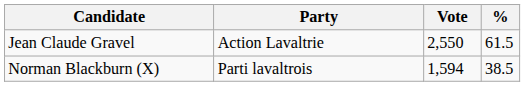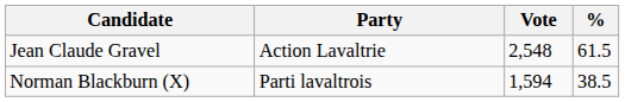Jean Claude Gravel | Vote: 2,550 -> 2,548
